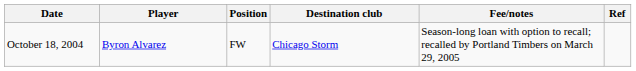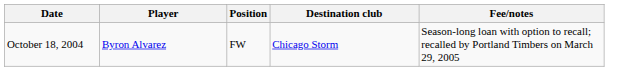- column: Ref
